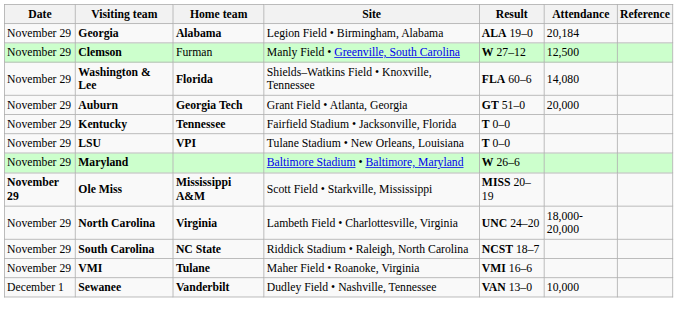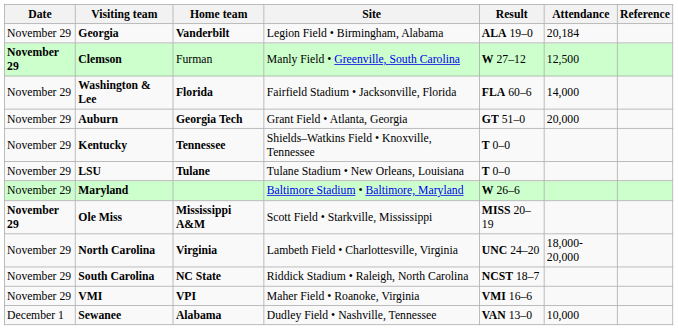Georgia | Home team: Alabama -> Vanderbilt
Clemson | Date: normal -> bold
Washington & Lee | Site: Shields–Watkins Field • Knoxville, Tennessee -> Fairfield Stadium • Jacksonville, Florida
Washington & Lee | Attendance: 14,080 -> 14,000
Kentucky | Site: Fairfield Stadium • Jacksonville, Florida -> Shields–Watkins Field • Knoxville, Tennessee
LSU | Home team: VPI -> Tulane
VMI | Home team: Tulane -> VPI
Sewanee | Home team: Vanderbilt -> Alabama
